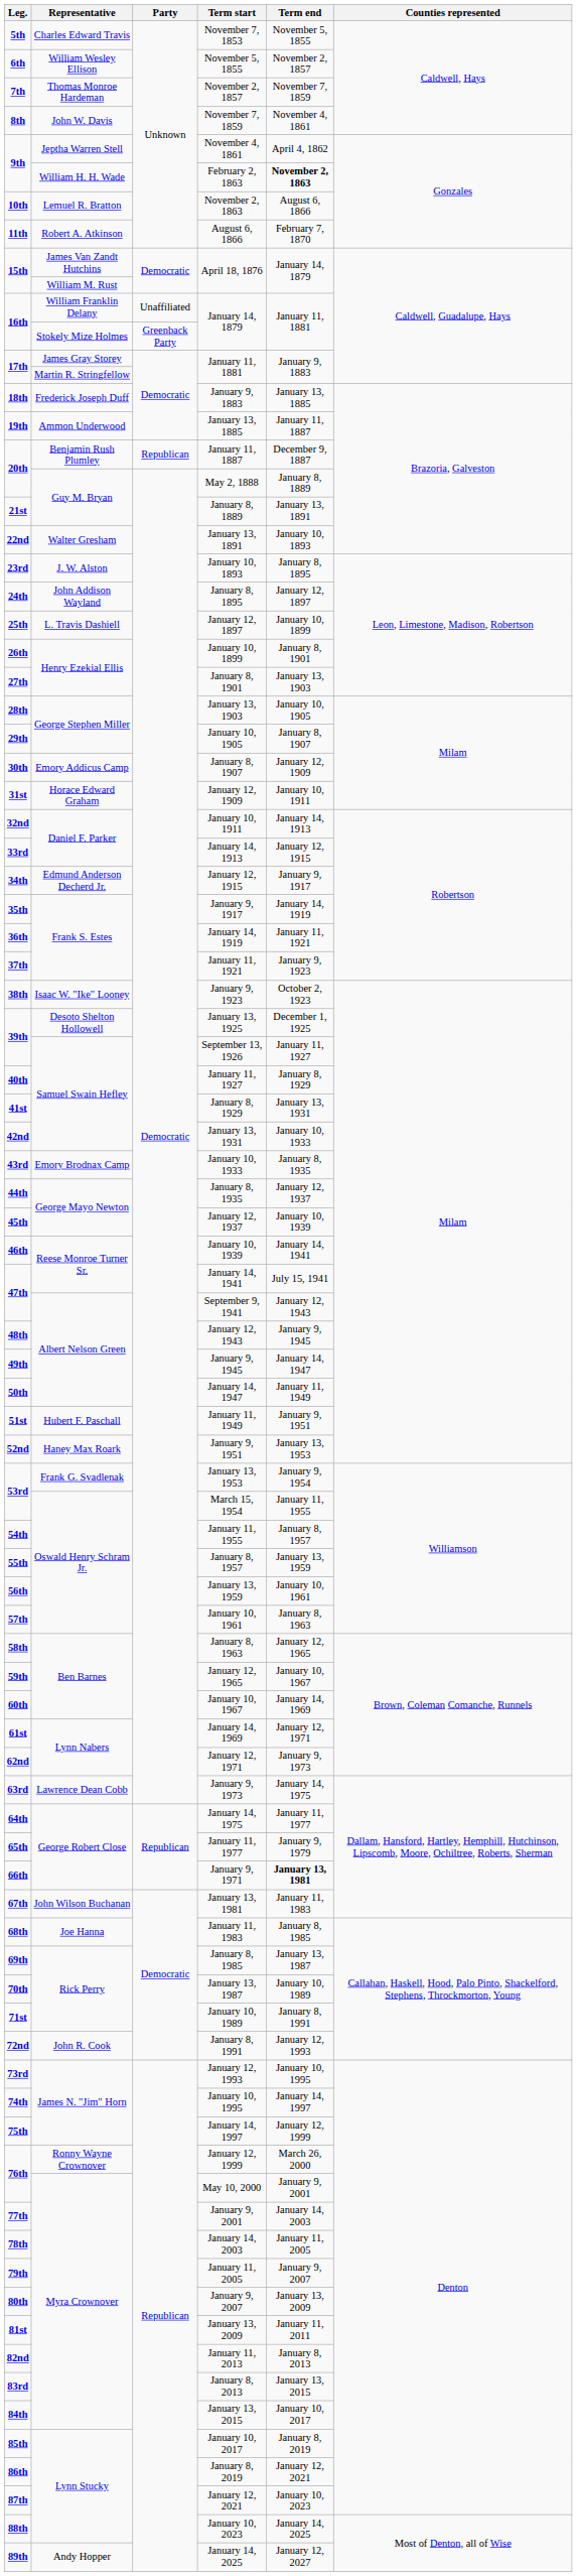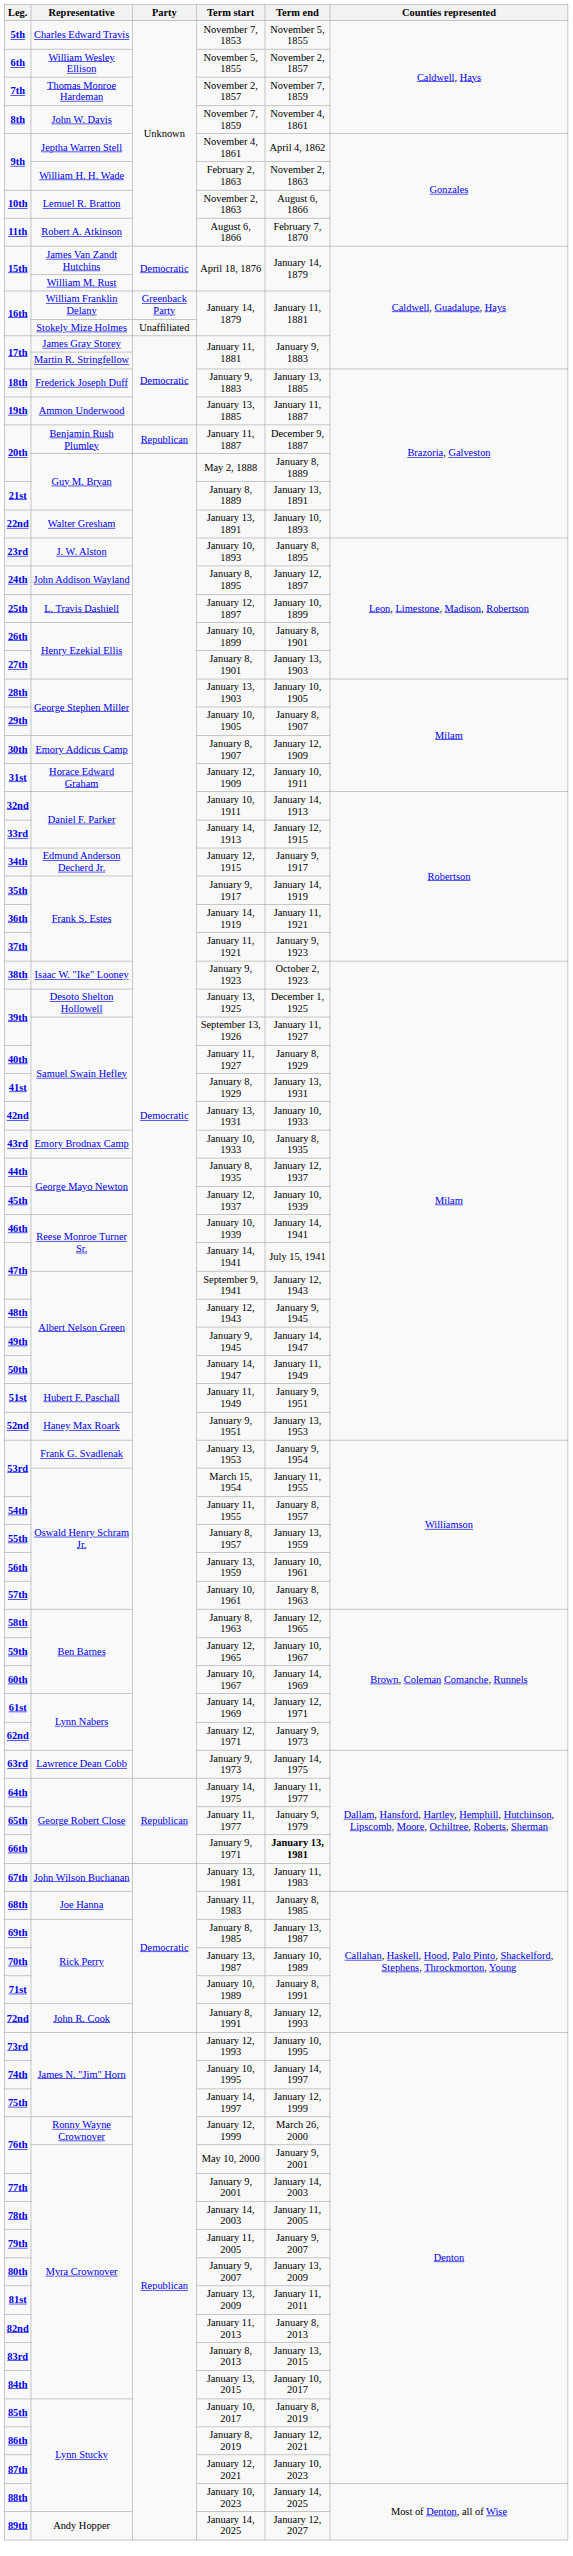February 2, 1863 | Term end: bold -> normal
William Franklin Delany / January 14, 1879 | Party: Unaffiliated -> Greenback Party
Stokely Mize Holmes / January 14, 1879 | Party: Greenback Party -> Unaffiliated
